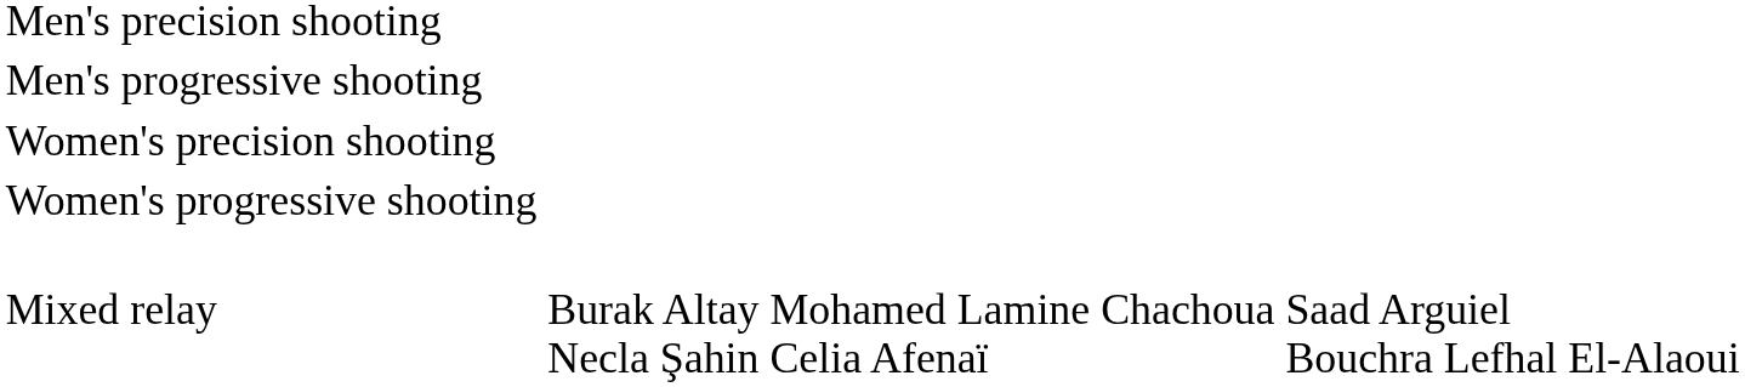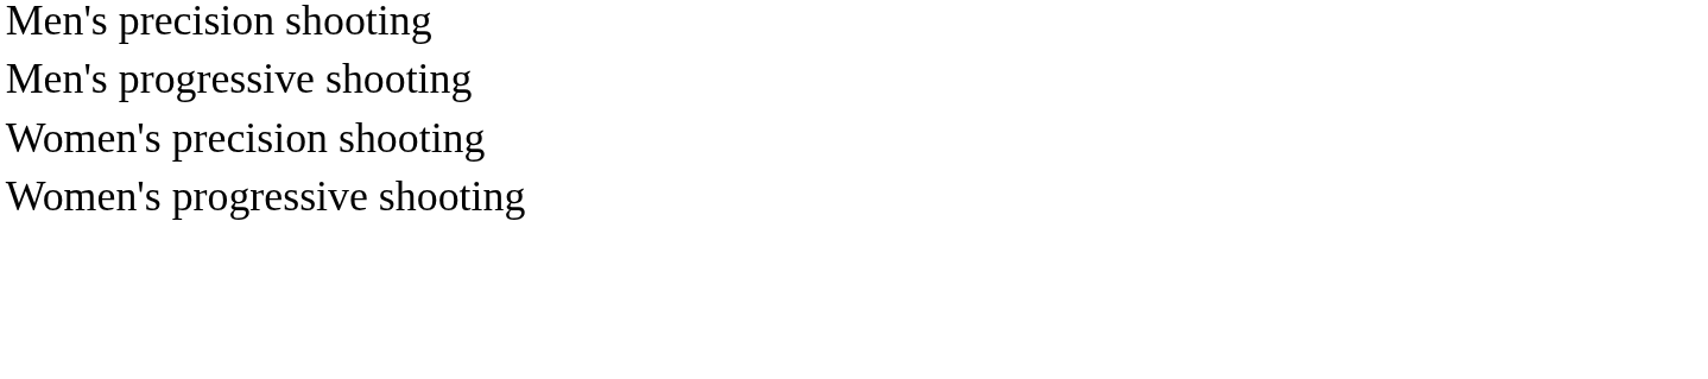- row: Mixed relay | Burak Altay Necla Şahin | Mohamed Lamine Chachoua Celia Afenaï | Saad Arguiel Bouchra Lefhal El-Alaoui
